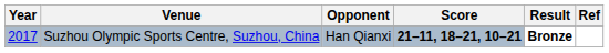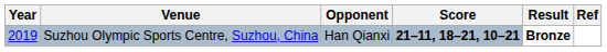Suzhou Olympic Sports Centre, Suzhou, China | Year: 2017 -> 2019
